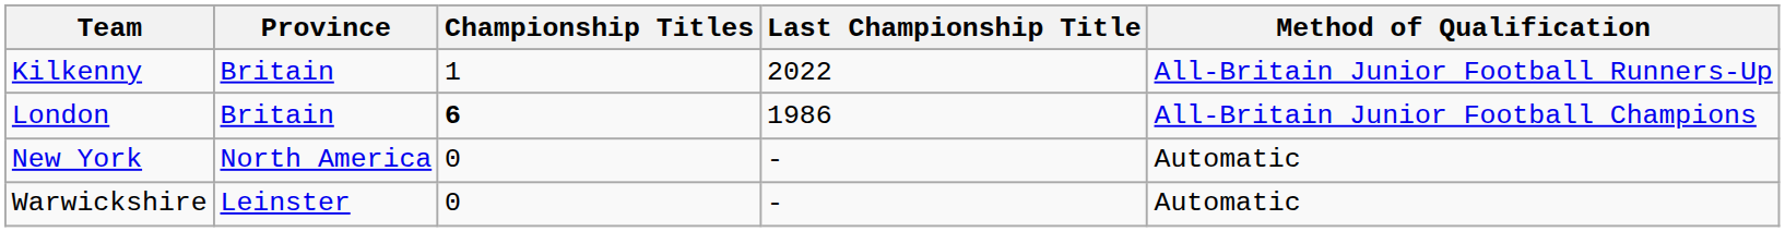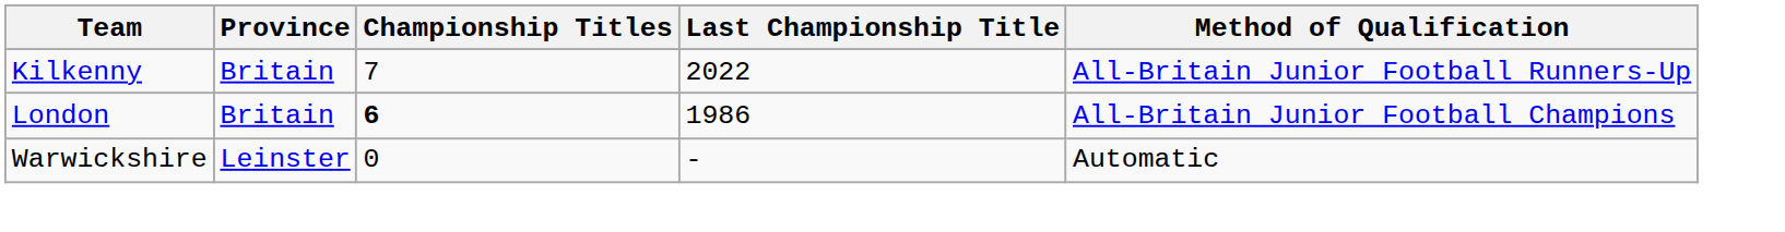Kilkenny | Championship Titles: 1 -> 7
- row: New York | North America | 0 | - | Automatic
